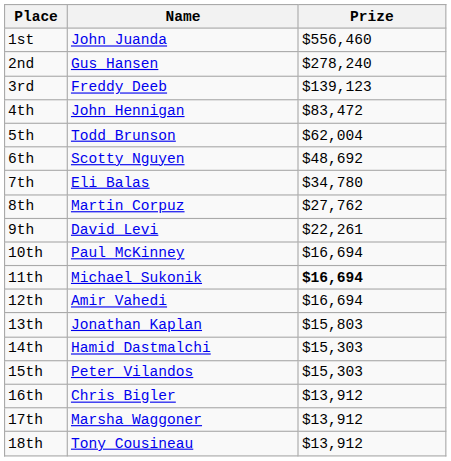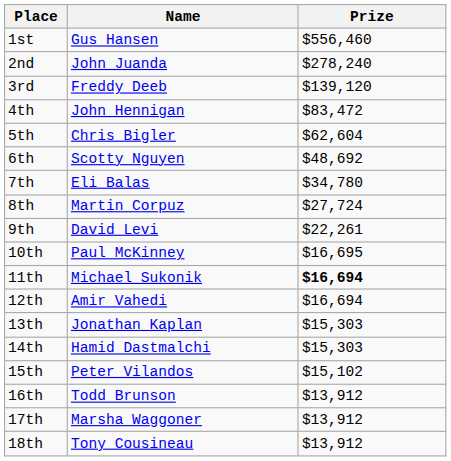1st | Name: John Juanda -> Gus Hansen
2nd | Name: Gus Hansen -> John Juanda
3rd | Prize: $139,123 -> $139,120
5th | Name: Todd Brunson -> Chris Bigler
5th | Prize: $62,004 -> $62,604
8th | Prize: $27,762 -> $27,724
10th | Prize: $16,694 -> $16,695
13th | Prize: $15,803 -> $15,303
15th | Prize: $15,303 -> $15,102
16th | Name: Chris Bigler -> Todd Brunson
